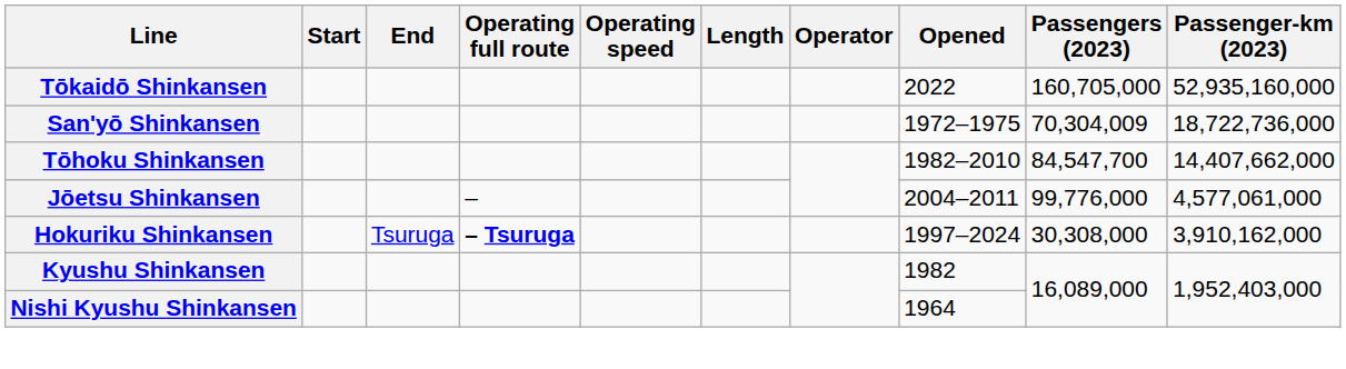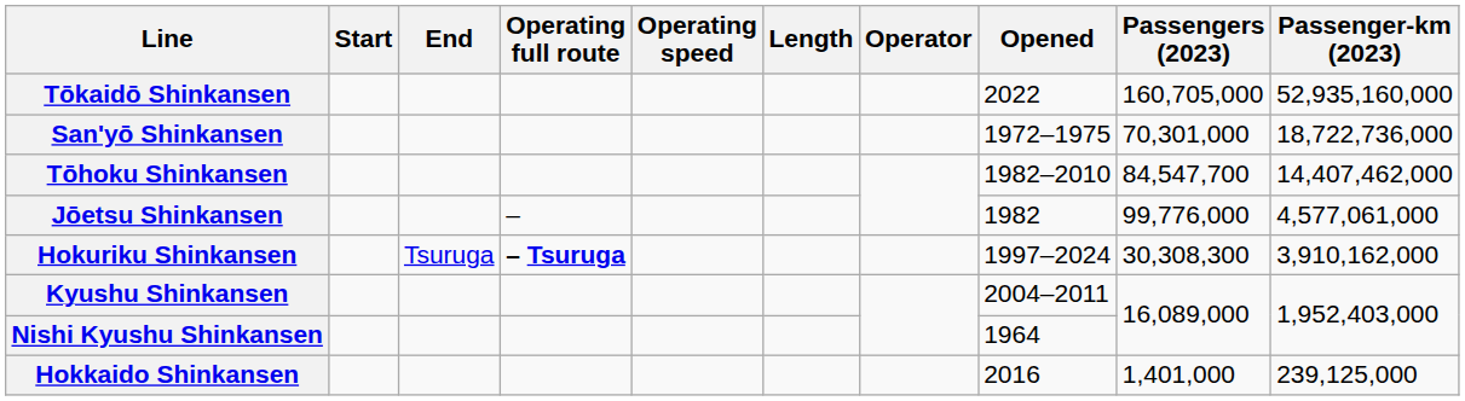San'yō Shinkansen | Passengers (2023): 70,304,009 -> 70,301,000
Tōhoku Shinkansen | Passenger-km (2023): 14,407,662,000 -> 14,407,462,000
Jōetsu Shinkansen | Opened: 2004–2011 -> 1982
Hokuriku Shinkansen | Passengers (2023): 30,308,000 -> 30,308,300
Kyushu Shinkansen | Opened: 1982 -> 2004–2011
+ row: Hokkaido Shinkansen | 2016 | 1,401,000 | 239,125,000
